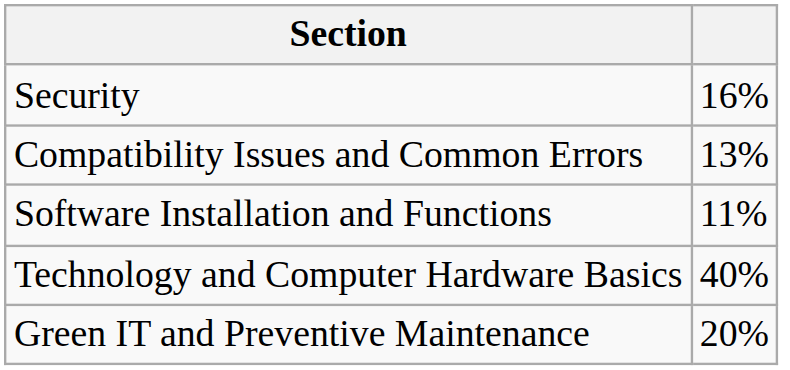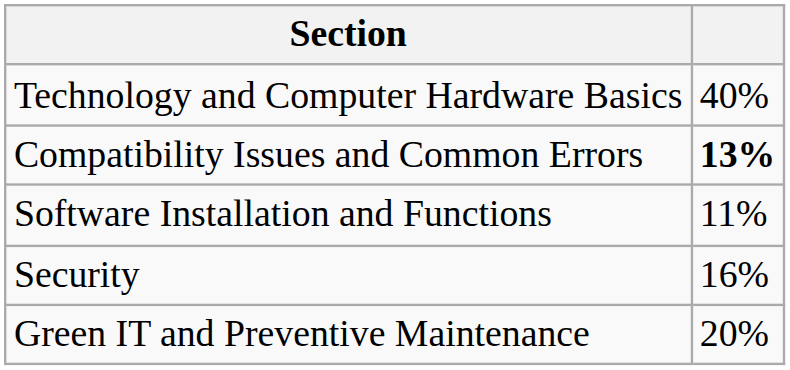rows swapped: Technology and Computer Hardware Basics <-> Security
Compatibility Issues and Common Errors | column 2: normal -> bold
